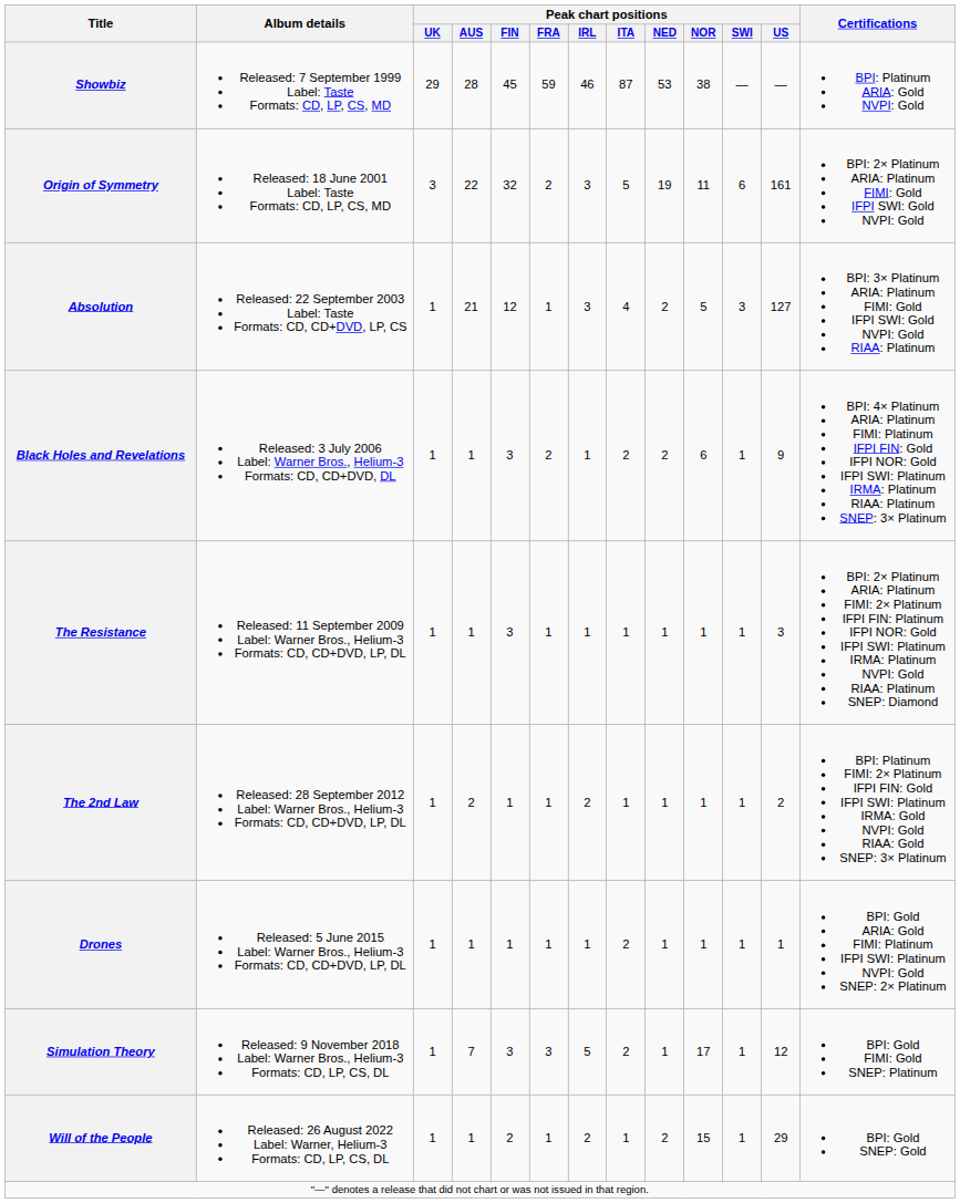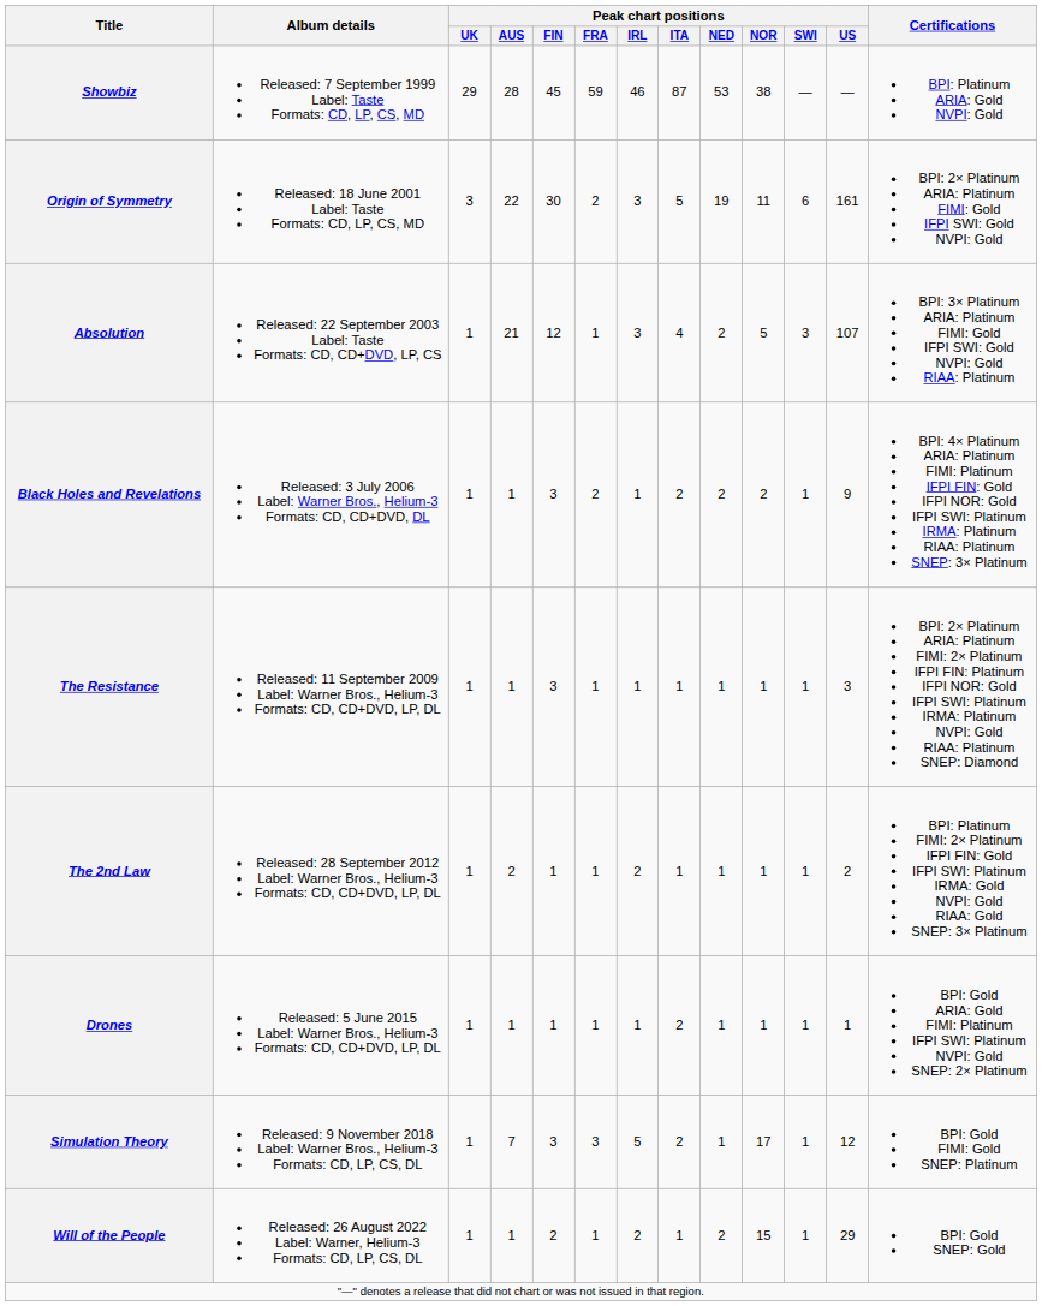Origin of Symmetry | Peak chart positions / FIN: 32 -> 30
Absolution | Peak chart positions / US: 127 -> 107
Black Holes and Revelations | Peak chart positions / NOR: 6 -> 2
